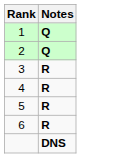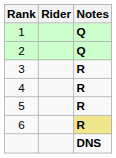+ column: Rider
6 | Notes: no background -> khaki background
